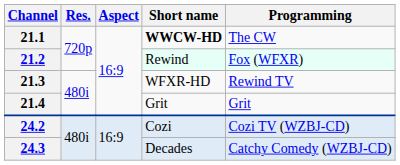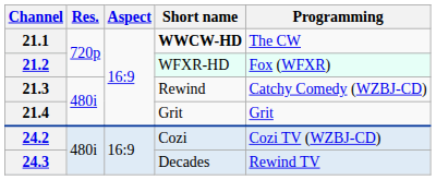21.2 | Short name: Rewind -> WFXR-HD
21.3 | Short name: WFXR-HD -> Rewind
21.3 | Programming: Rewind TV -> Catchy Comedy (WZBJ-CD)
24.3 | Programming: Catchy Comedy (WZBJ-CD) -> Rewind TV
